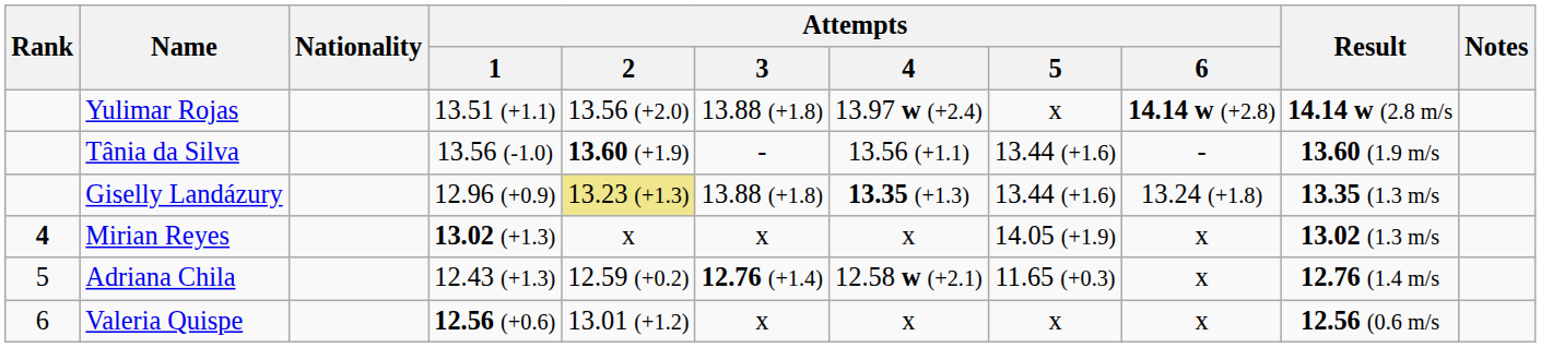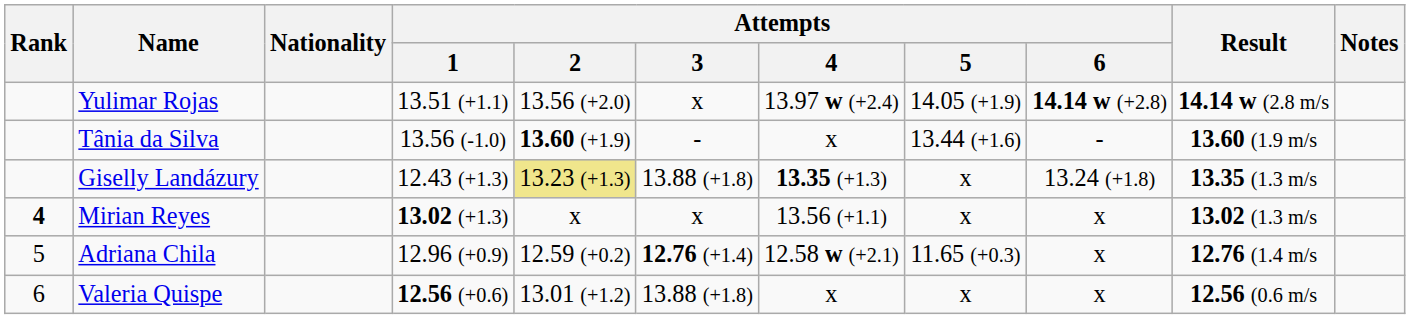Yulimar Rojas | Attempts / 3: 13.88 (+1.8) -> x
Yulimar Rojas | Attempts / 5: x -> 14.05 (+1.9)
Tânia da Silva | Attempts / 4: 13.56 (+1.1) -> x
Giselly Landázury | Attempts / 1: 12.96 (+0.9) -> 12.43 (+1.3)
Giselly Landázury | Attempts / 5: 13.44 (+1.6) -> x
Mirian Reyes | Attempts / 4: x -> 13.56 (+1.1)
Mirian Reyes | Attempts / 5: 14.05 (+1.9) -> x
Adriana Chila | Attempts / 1: 12.43 (+1.3) -> 12.96 (+0.9)
Valeria Quispe | Attempts / 3: x -> 13.88 (+1.8)
